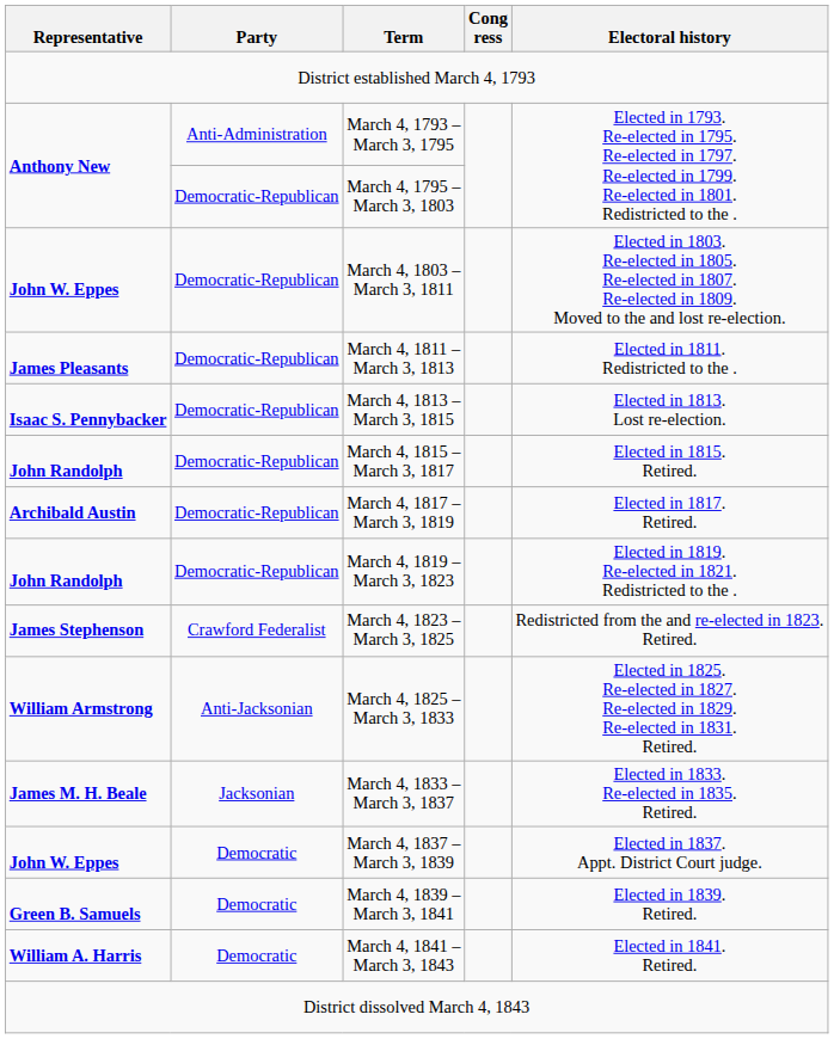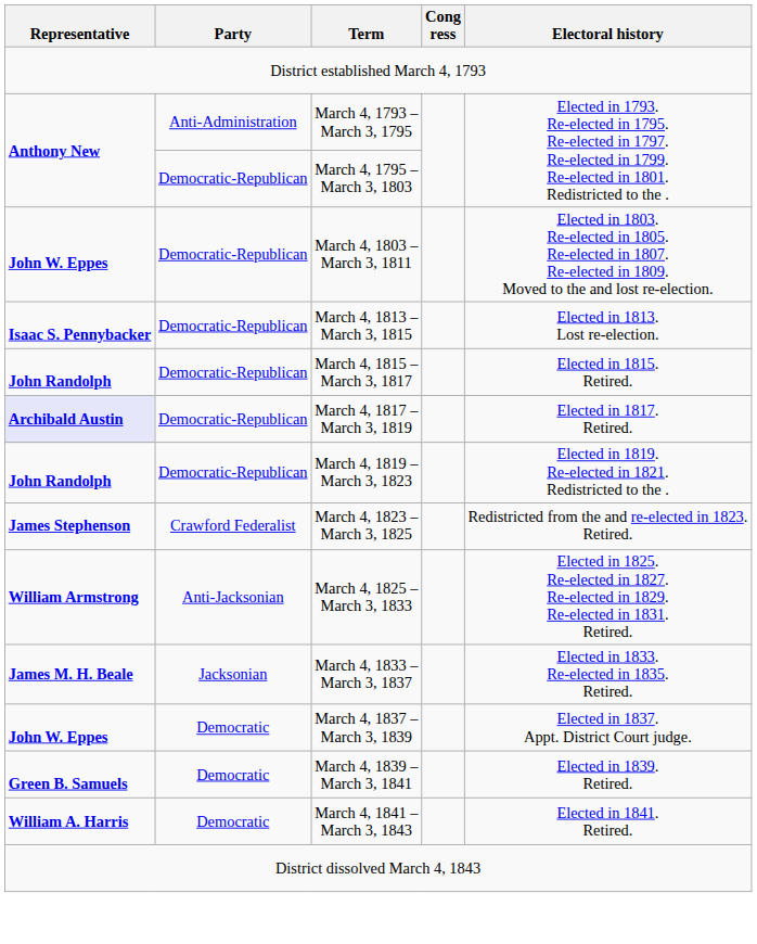- row: James Pleasants | Democratic-Republican | March 4, 1811 – March 3, 1813 | Elected in 1811. Redistricted to the .
March 4, 1817 – March 3, 1819 | Representative: no background -> lavender background
